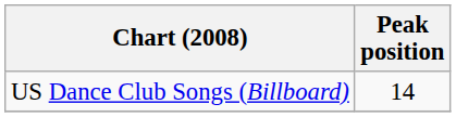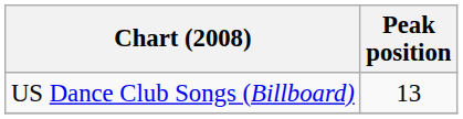US Dance Club Songs (Billboard) | Peak position: 14 -> 13
